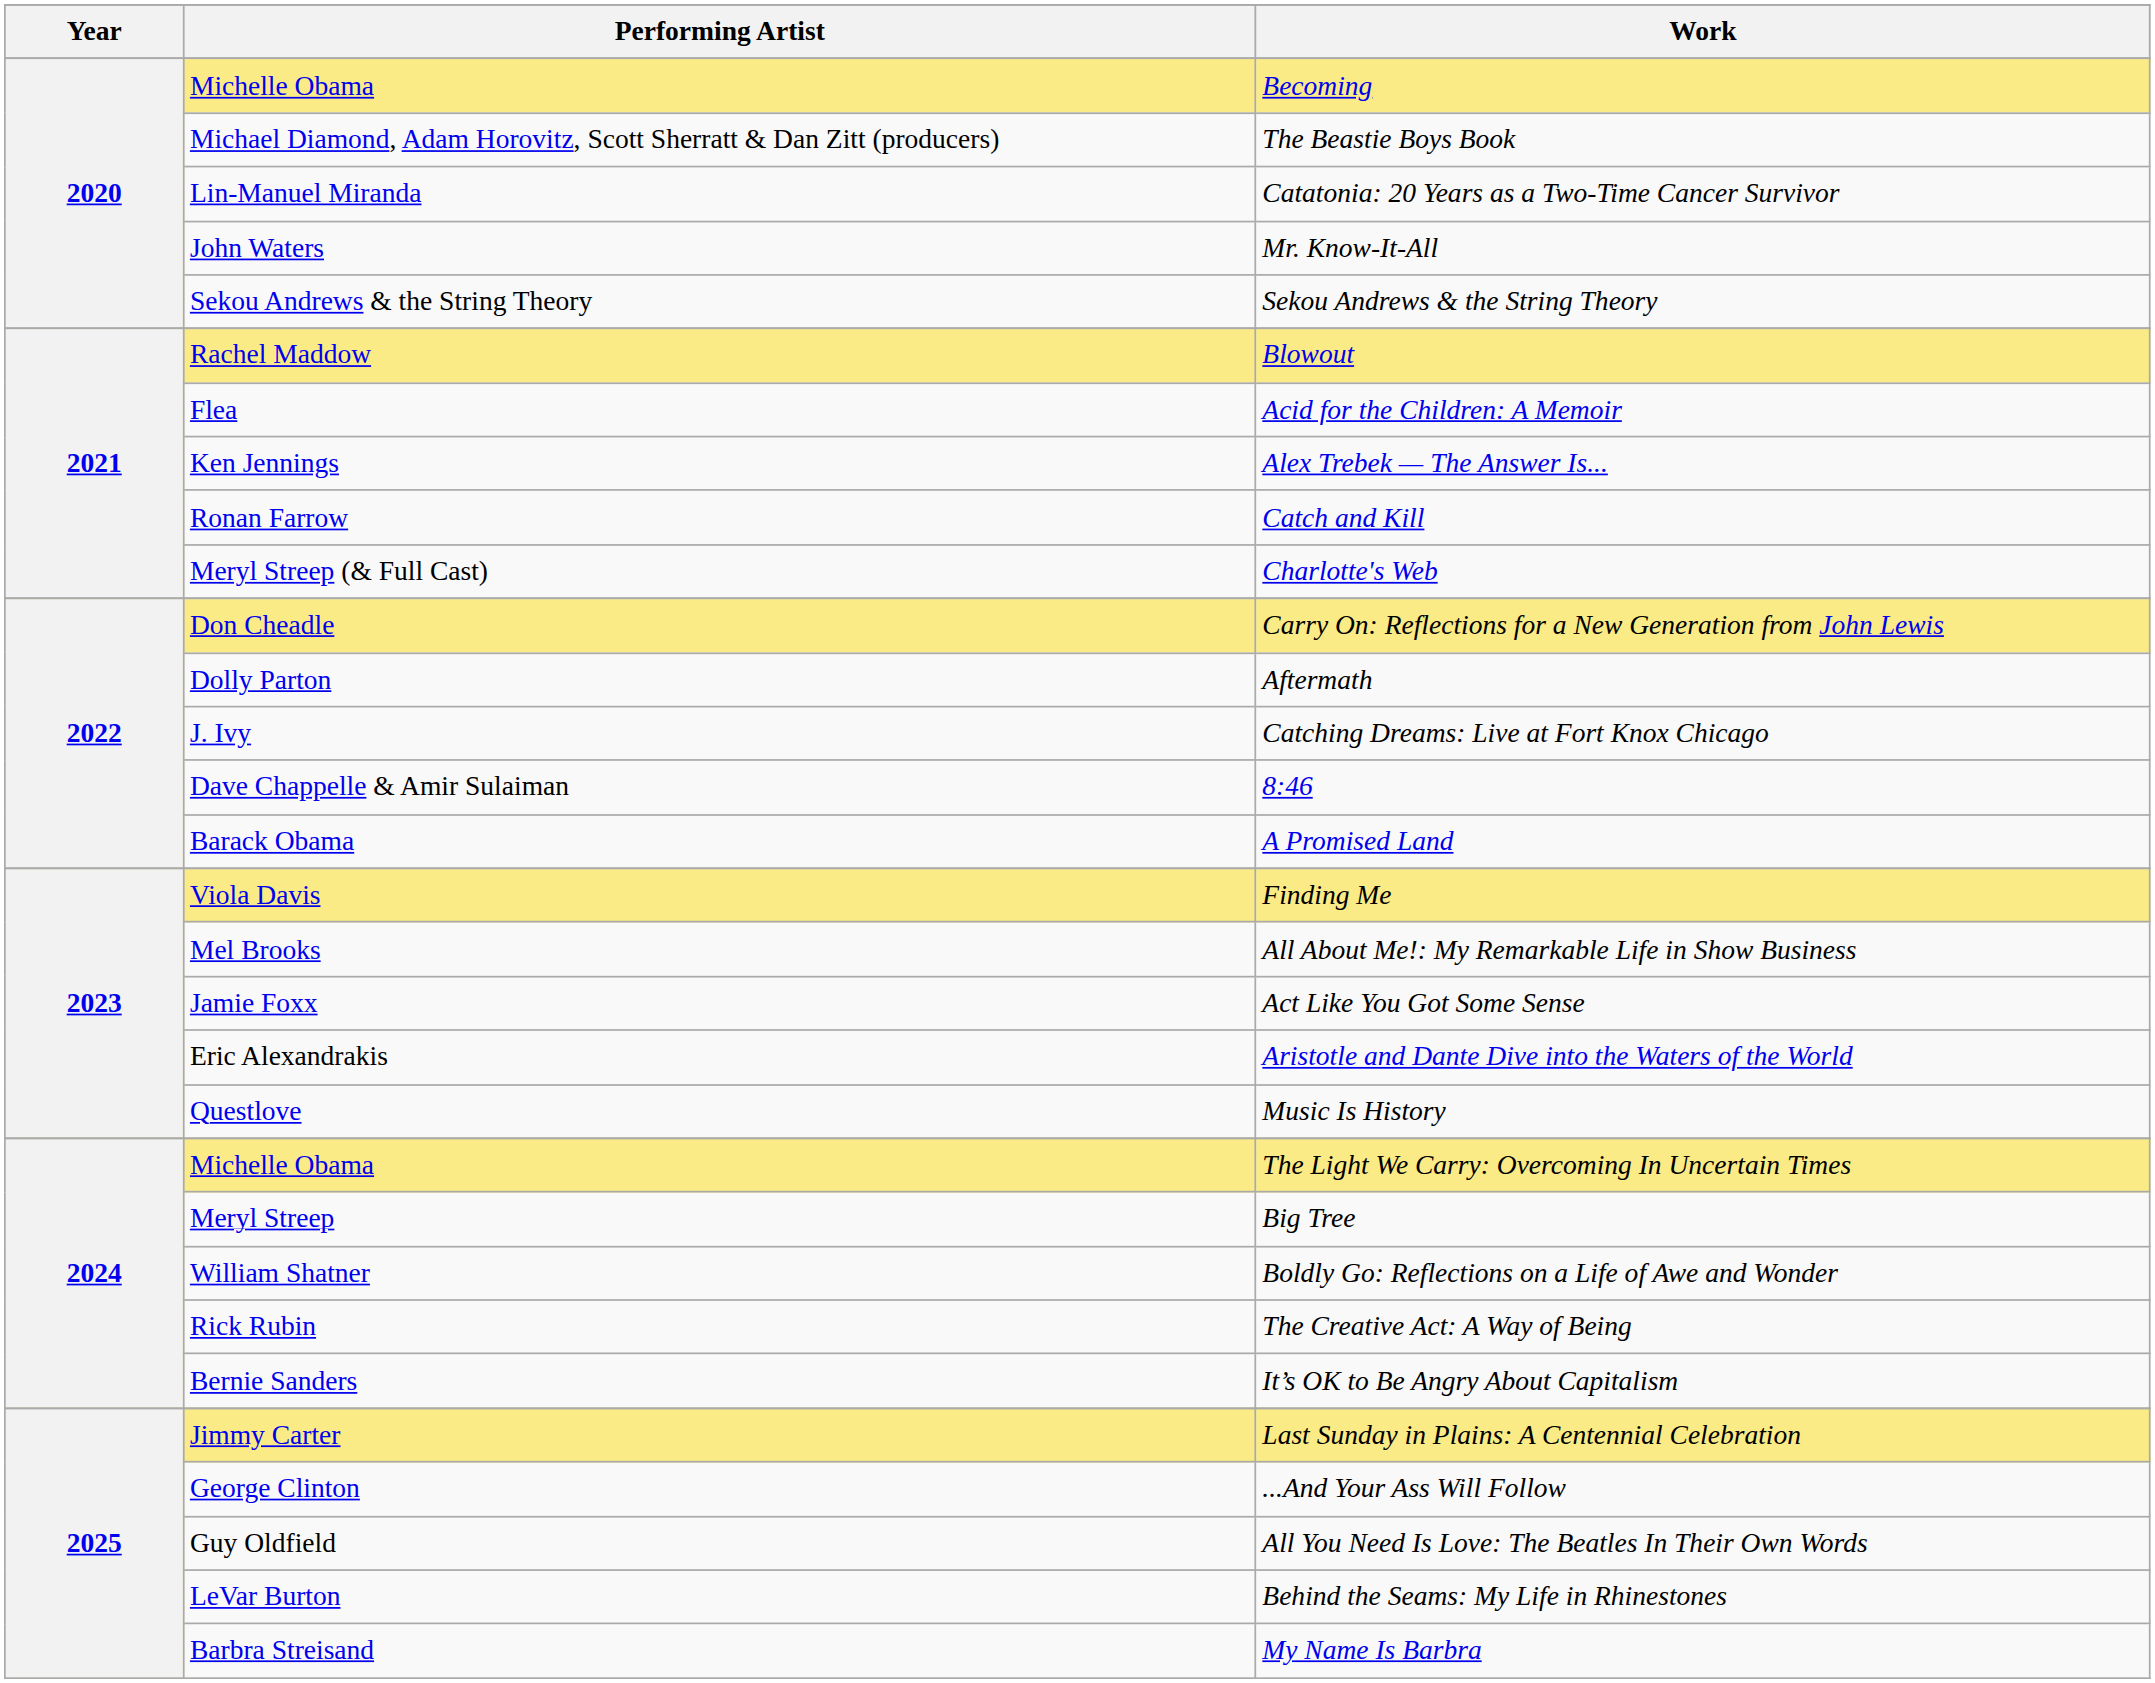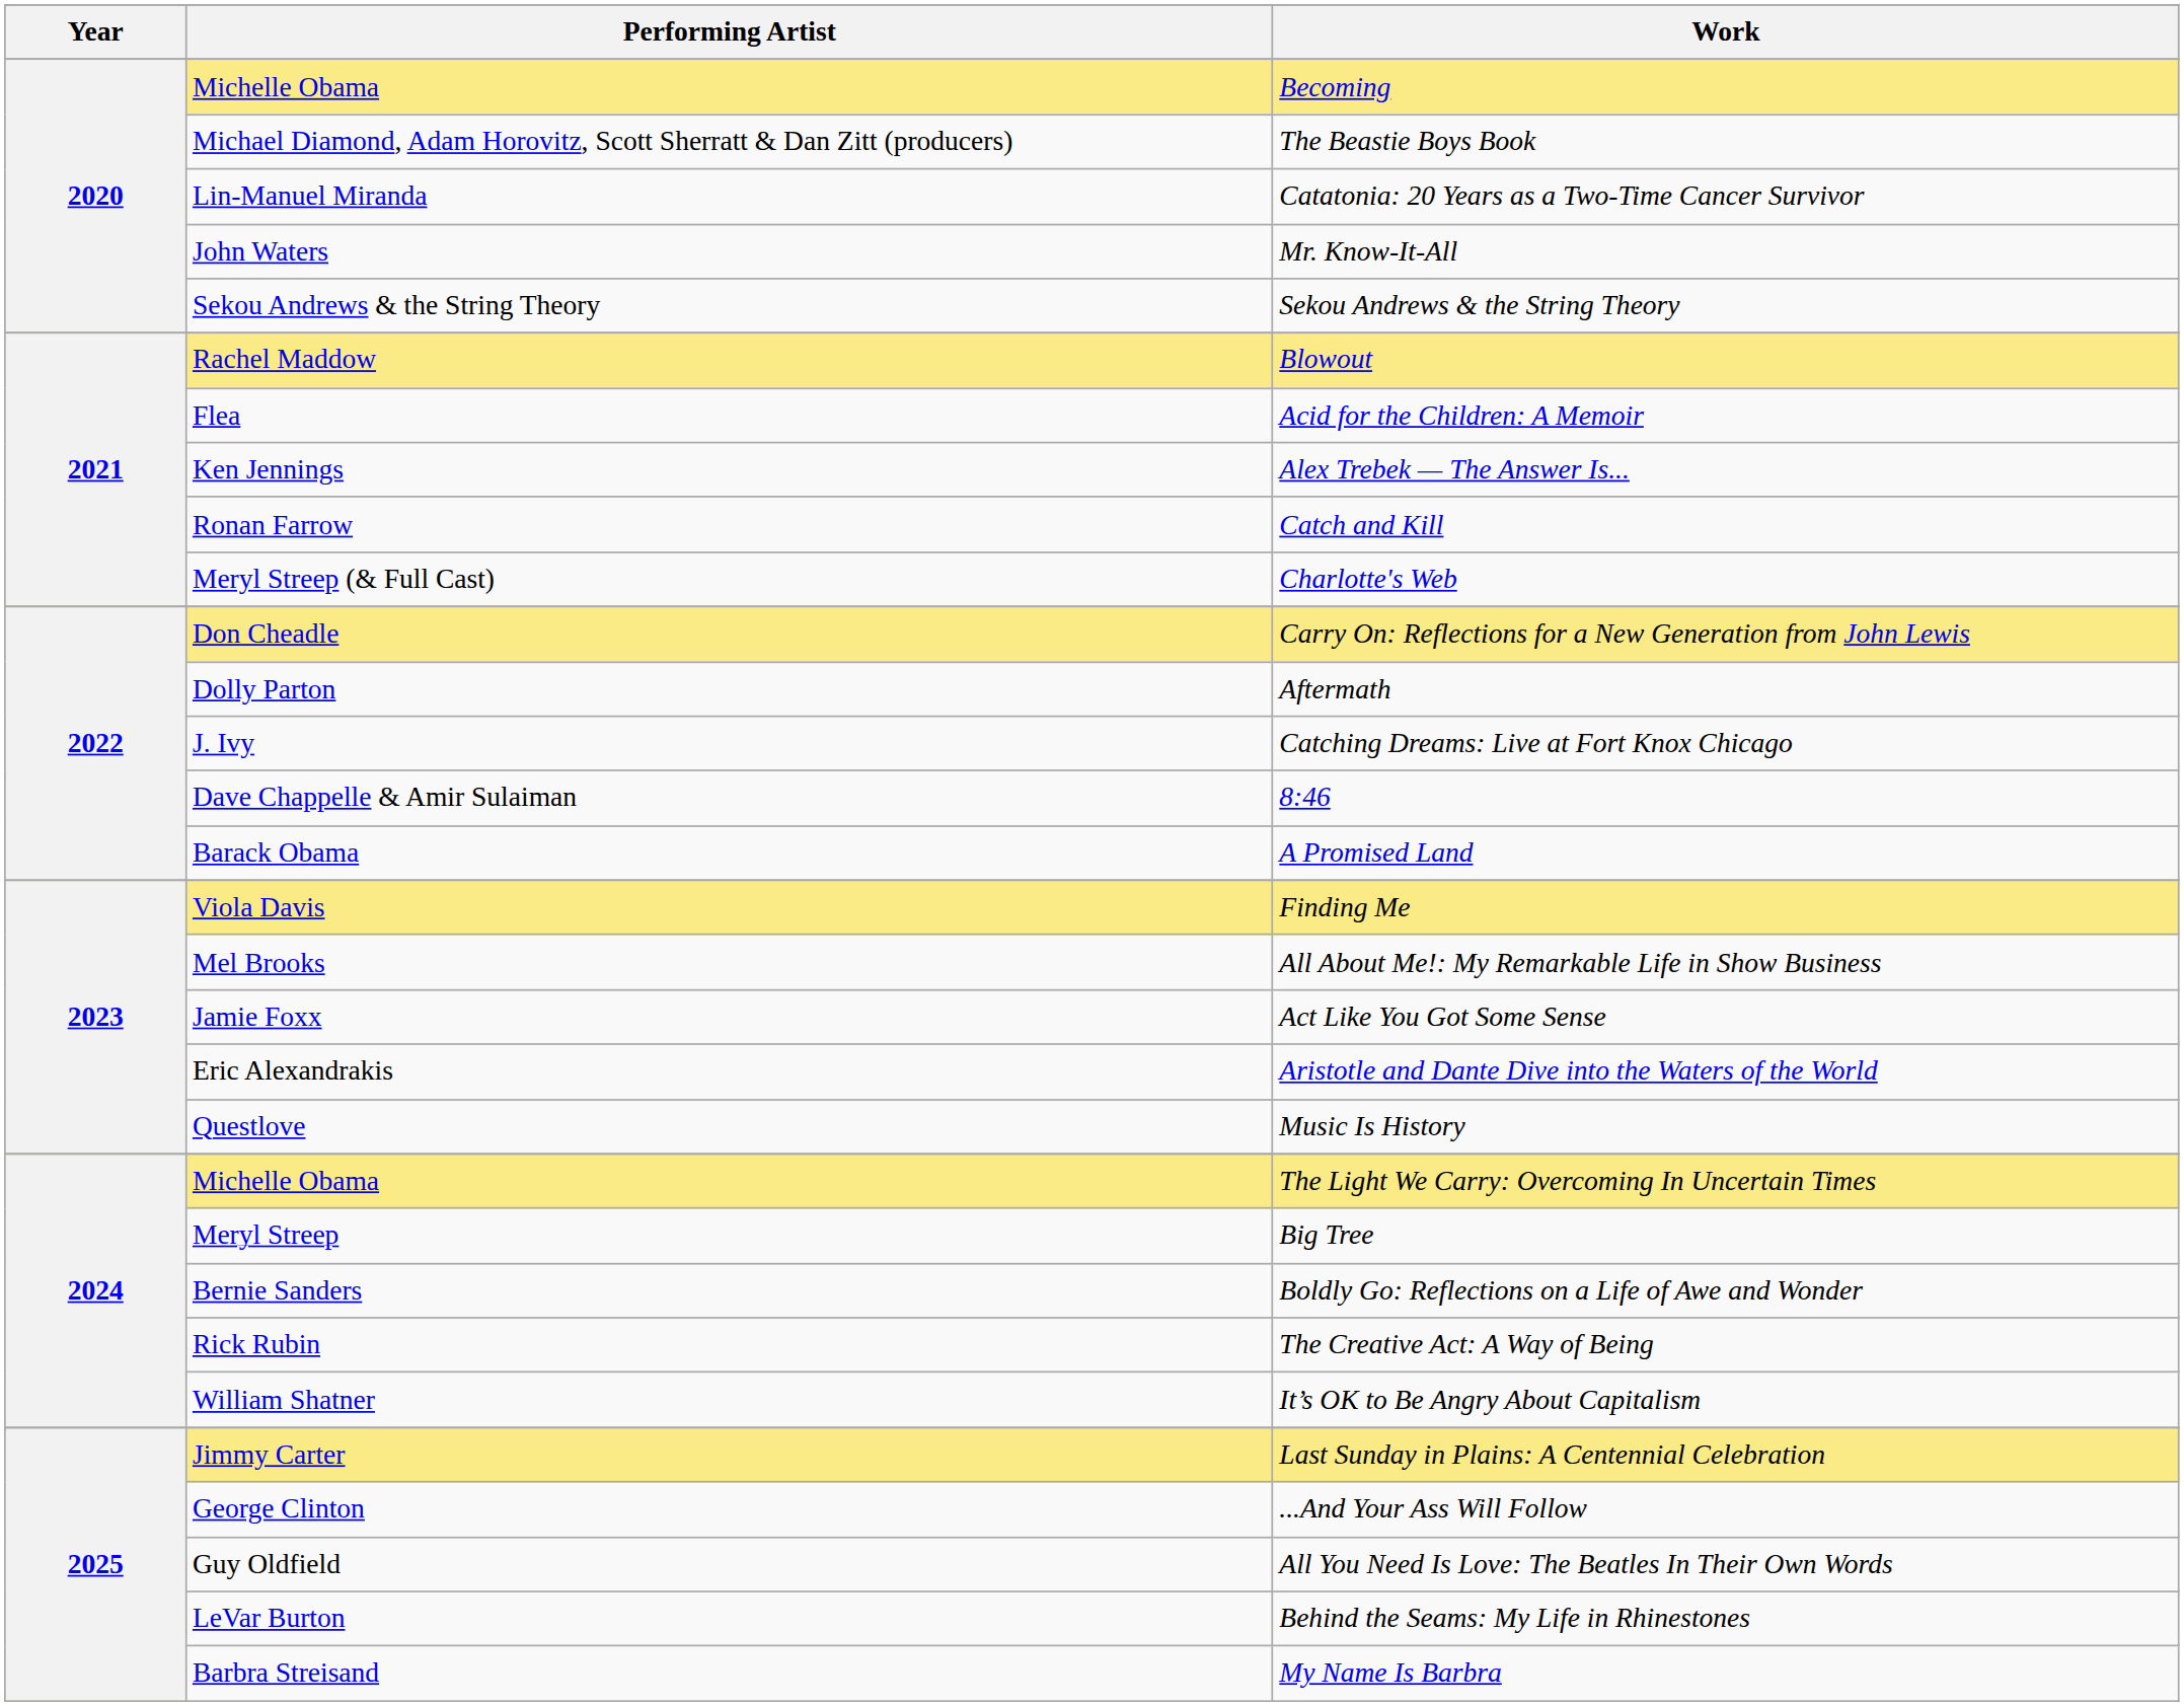Boldly Go: Reflections on a Life of Awe and Wonder | Performing Artist: William Shatner -> Bernie Sanders
It’s OK to Be Angry About Capitalism | Performing Artist: Bernie Sanders -> William Shatner
